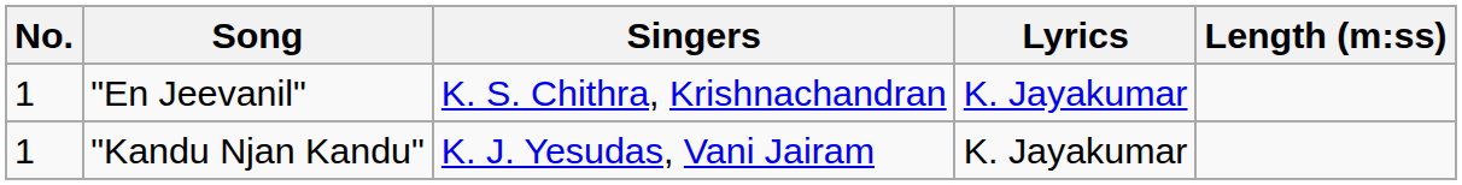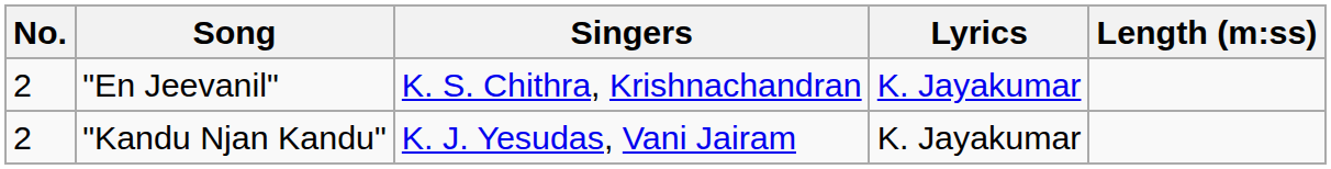"En Jeevanil" | No.: 1 -> 2
"Kandu Njan Kandu" | No.: 1 -> 2
